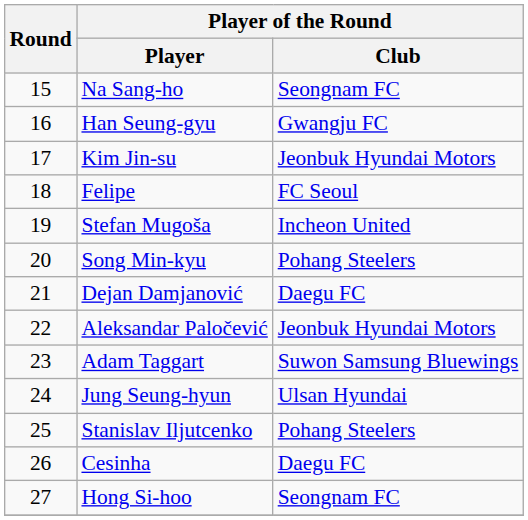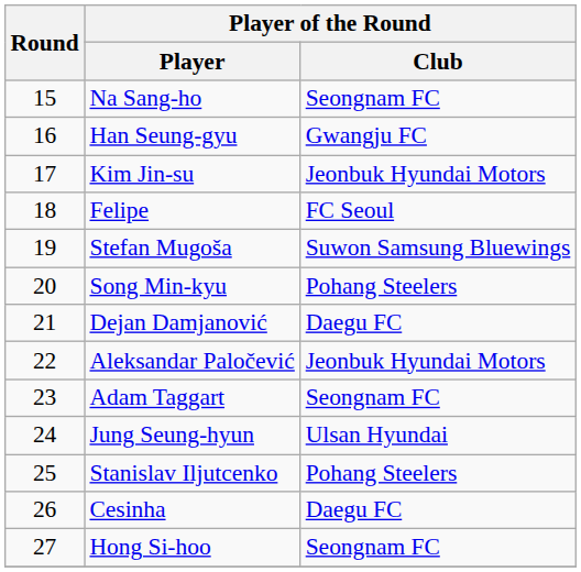Stefan Mugoša | Player of the Round / Club: Incheon United -> Suwon Samsung Bluewings
Adam Taggart | Player of the Round / Club: Suwon Samsung Bluewings -> Seongnam FC
